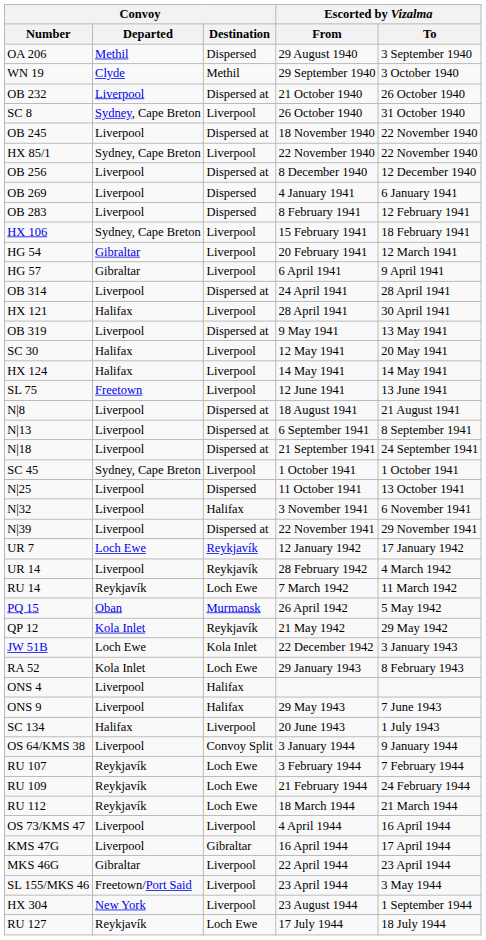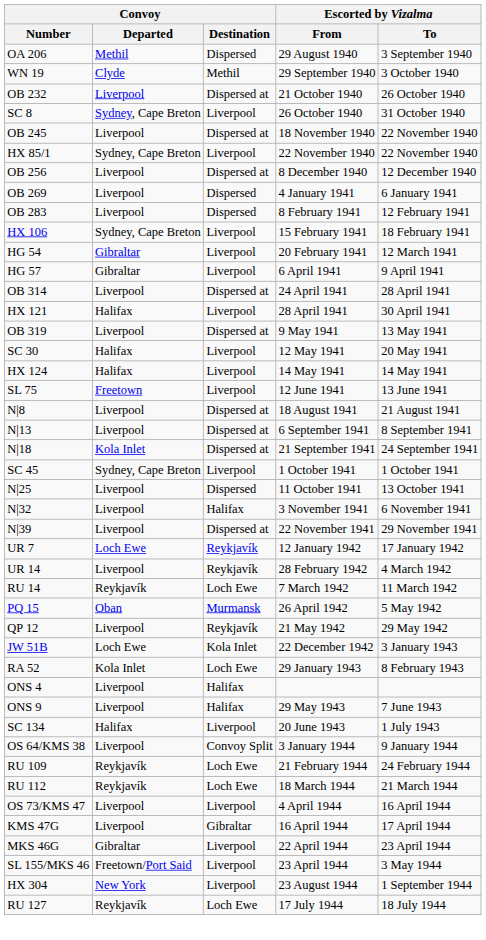N|18 | Convoy / Departed: Liverpool -> Kola Inlet
QP 12 | Convoy / Departed: Kola Inlet -> Liverpool
- row: RU 107 | Reykjavík | Loch Ewe | 3 February 1944 | 7 February 1944
